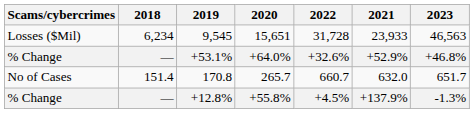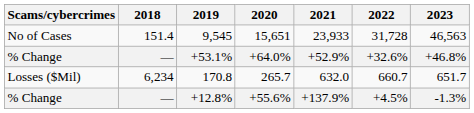columns swapped: 2021 <-> 2022
9,545 | Scams/cybercrimes: Losses ($Mil) -> No of Cases
9,545 | 2018: 6,234 -> 151.4
170.8 | Scams/cybercrimes: No of Cases -> Losses ($Mil)
170.8 | 2018: 151.4 -> 6,234
+12.8% | 2020: +55.8% -> +55.6%
